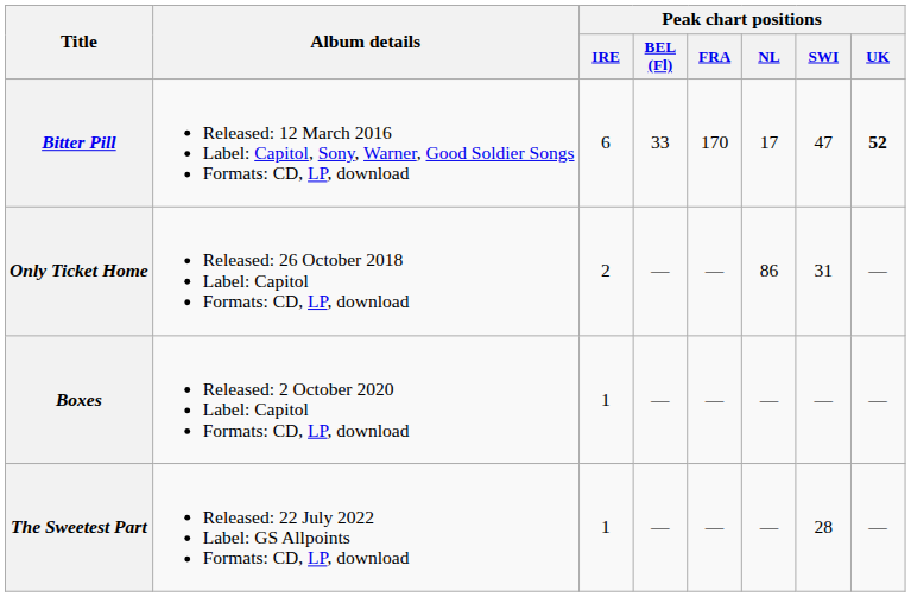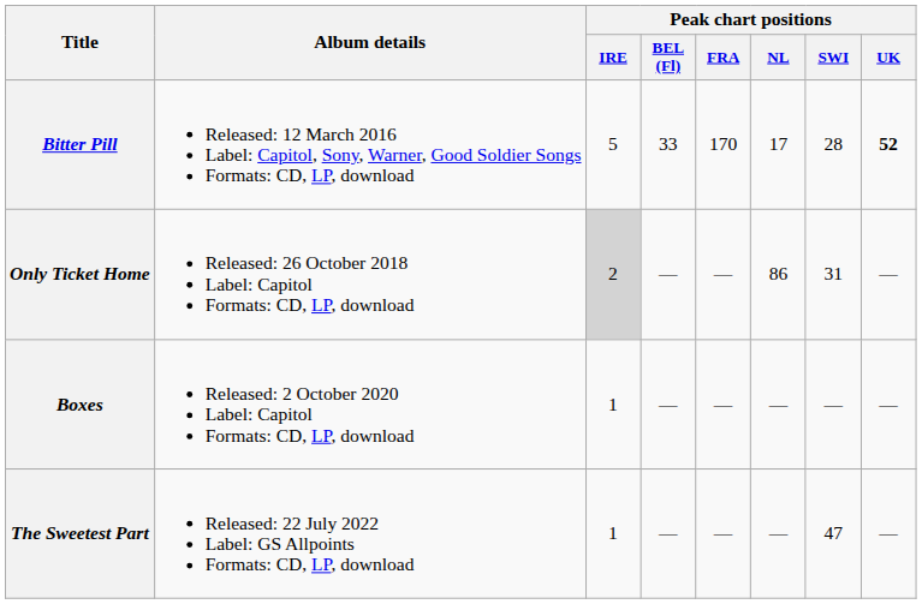Bitter Pill | Peak chart positions / IRE: 6 -> 5
Bitter Pill | Peak chart positions / SWI: 47 -> 28
Only Ticket Home | Peak chart positions / IRE: no background -> lightgrey background
The Sweetest Part | Peak chart positions / SWI: 28 -> 47
